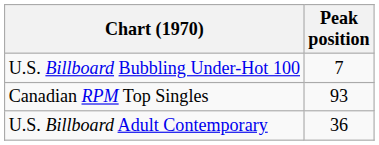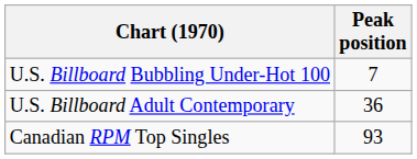rows swapped: U.S. Billboard Adult Contemporary <-> Canadian RPM Top Singles
